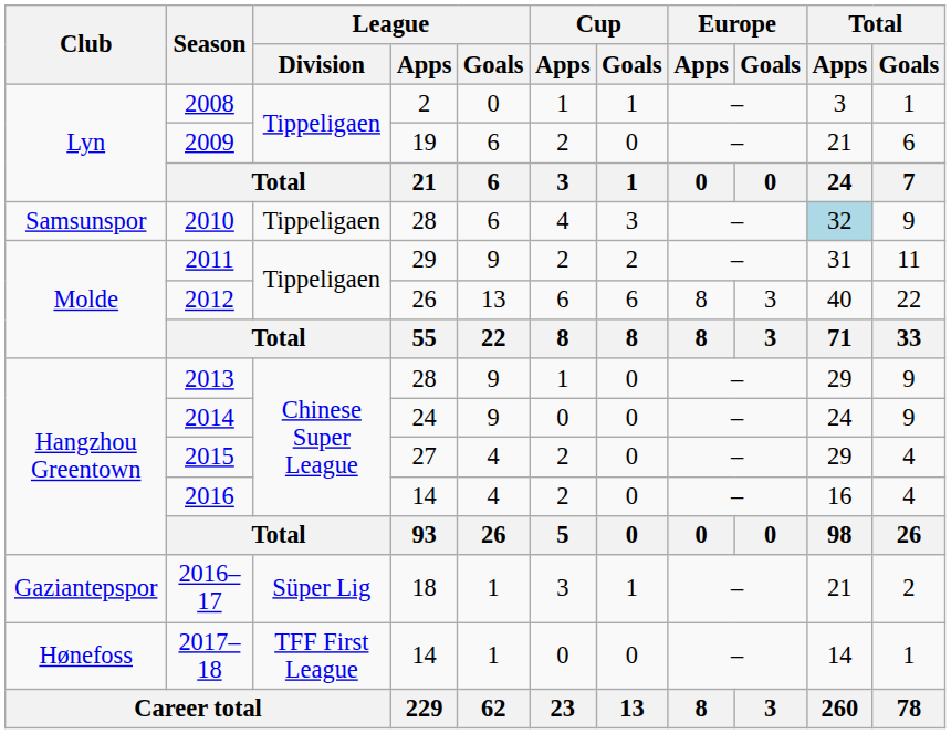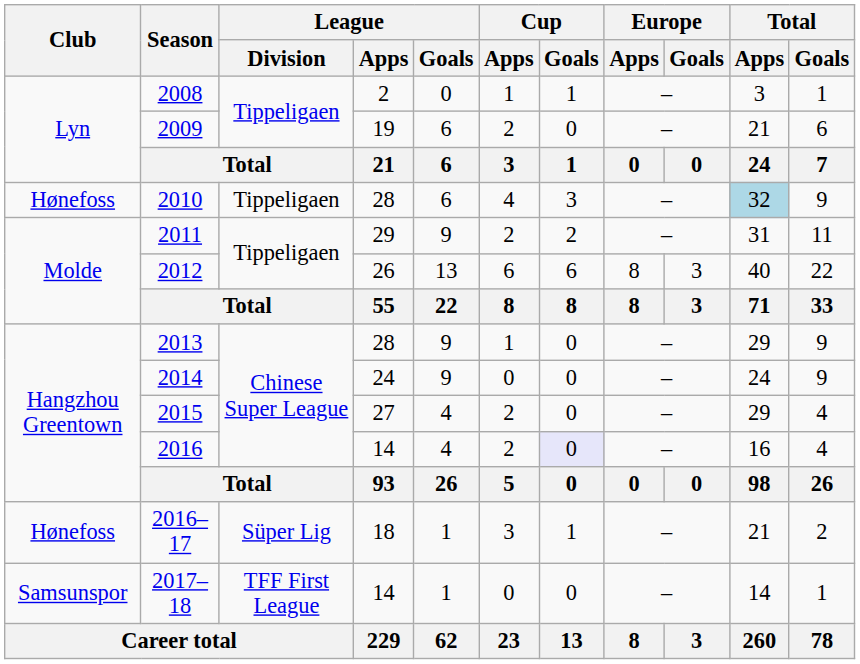2010 | Club: Samsunspor -> Hønefoss
2016 | Cup / Goals: no background -> lavender background
2016–17 | Club: Gaziantepspor -> Hønefoss
2017–18 | Club: Hønefoss -> Samsunspor
